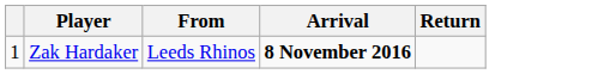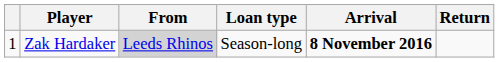+ column: Loan type | Season-long
Zak Hardaker | From: no background -> lightgrey background
